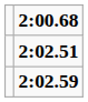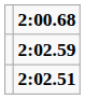rows swapped: 2:02.51 <-> 2:02.59
